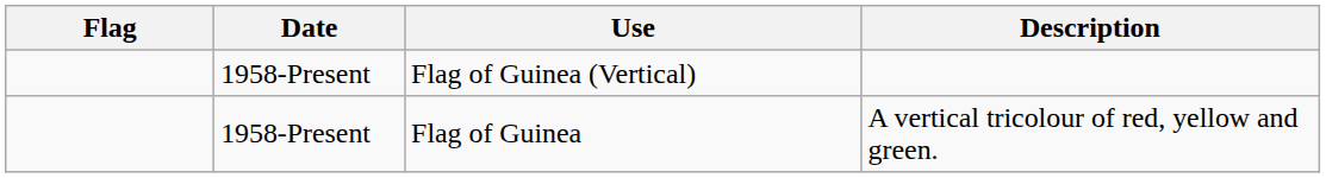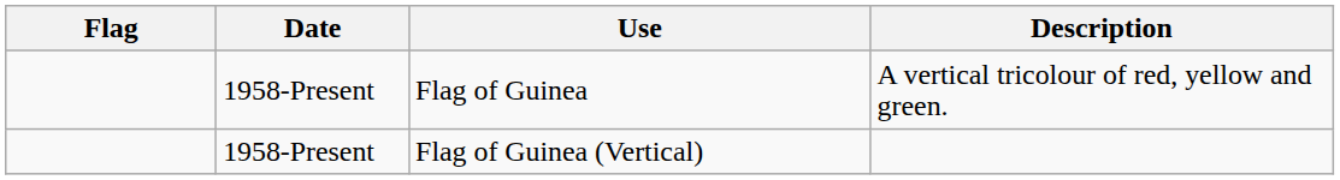rows swapped: Flag of Guinea <-> Flag of Guinea (Vertical)
